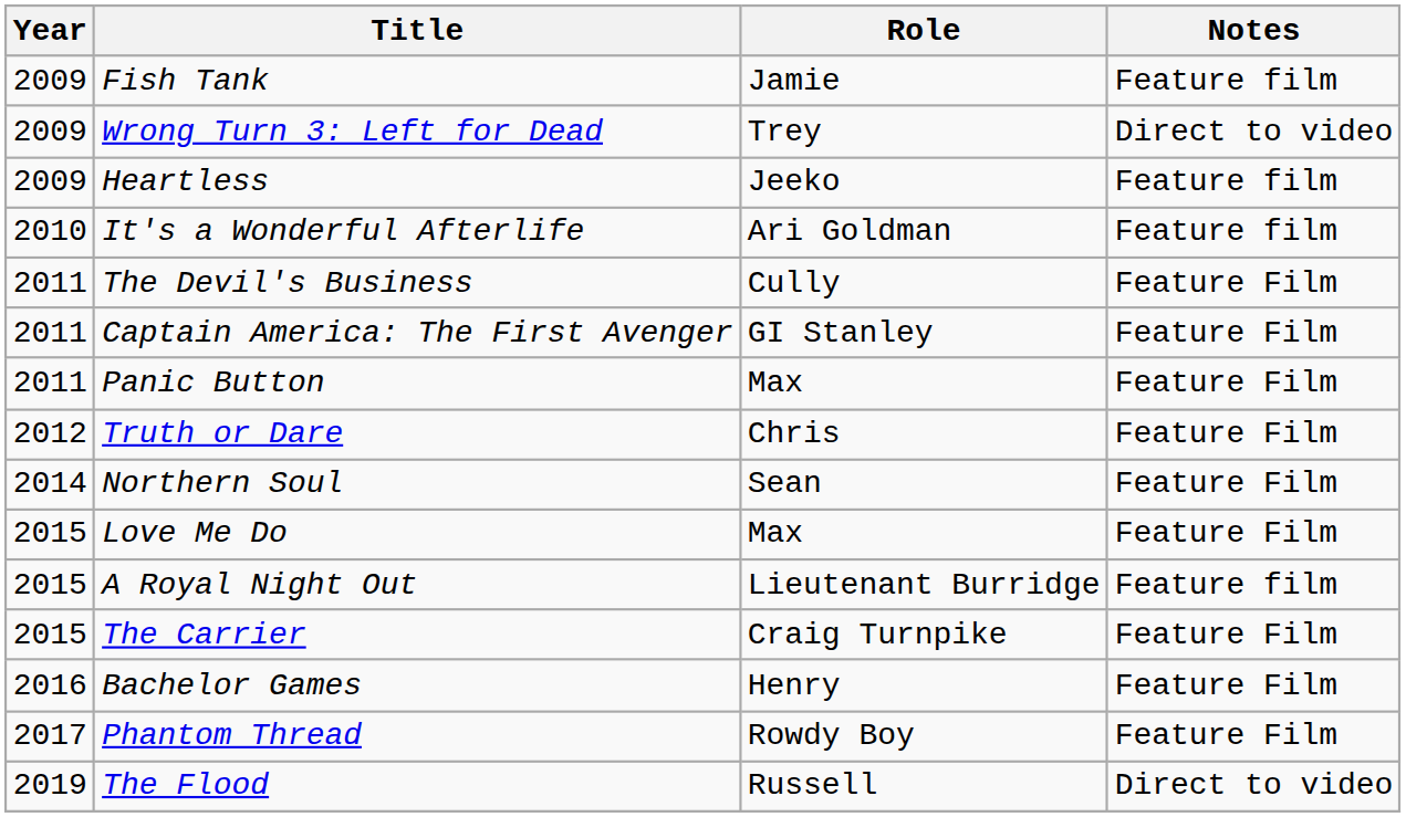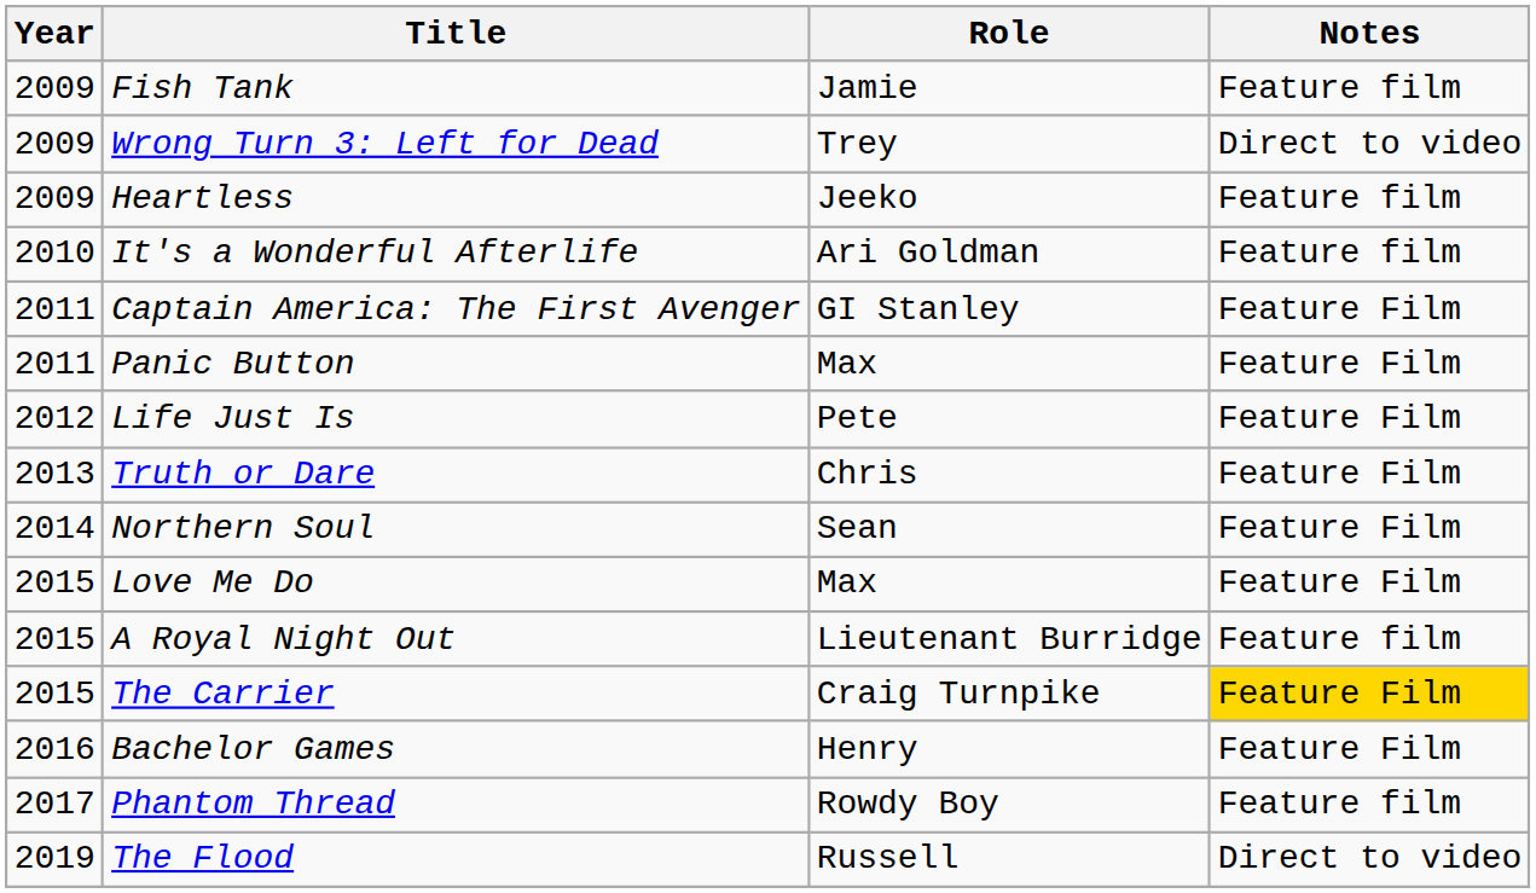- row: 2011 | The Devil's Business | Cully | Feature Film
+ row: 2012 | Life Just Is | Pete | Feature Film
Truth or Dare | Year: 2012 -> 2013
The Carrier | Notes: no background -> gold background
Phantom Thread | Notes: Feature Film -> Feature film
